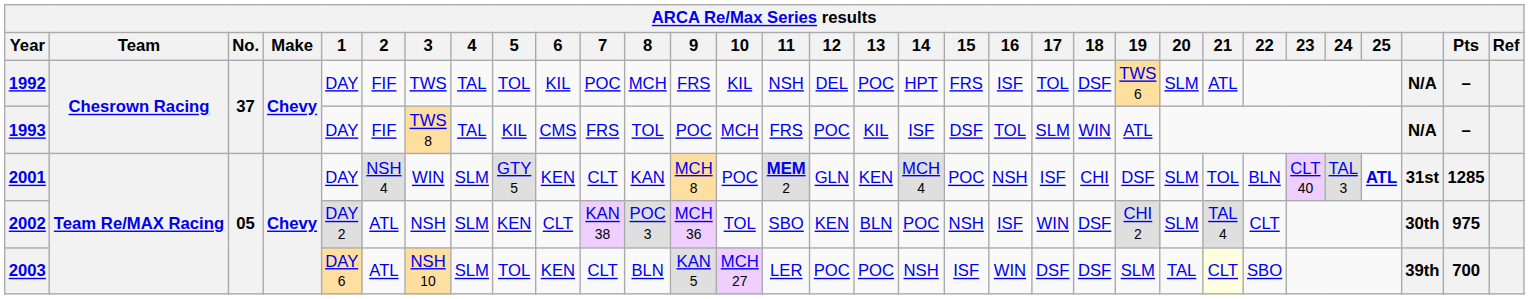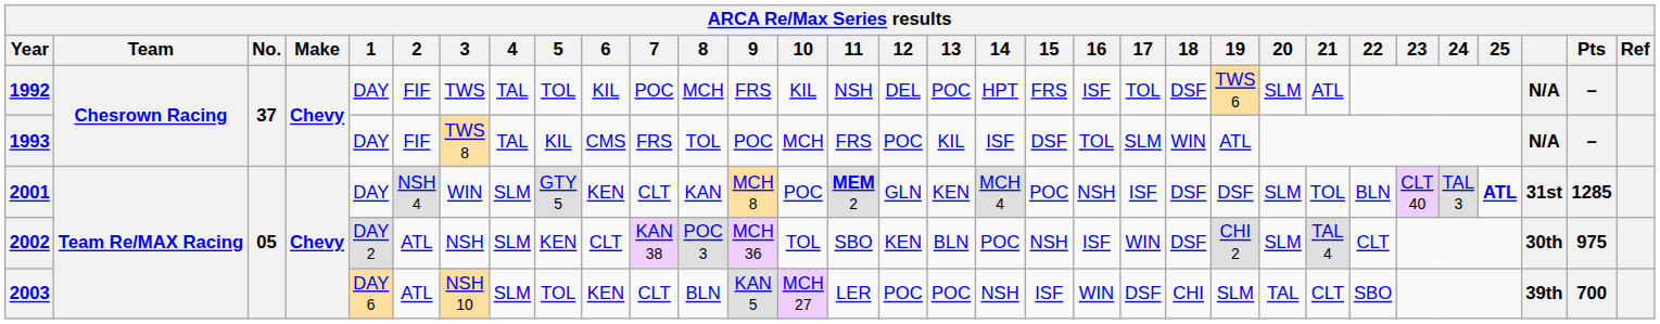2001 | 18: CHI -> DSF
2003 | 18: DSF -> CHI
2003 | 21: lightyellow background -> no background
